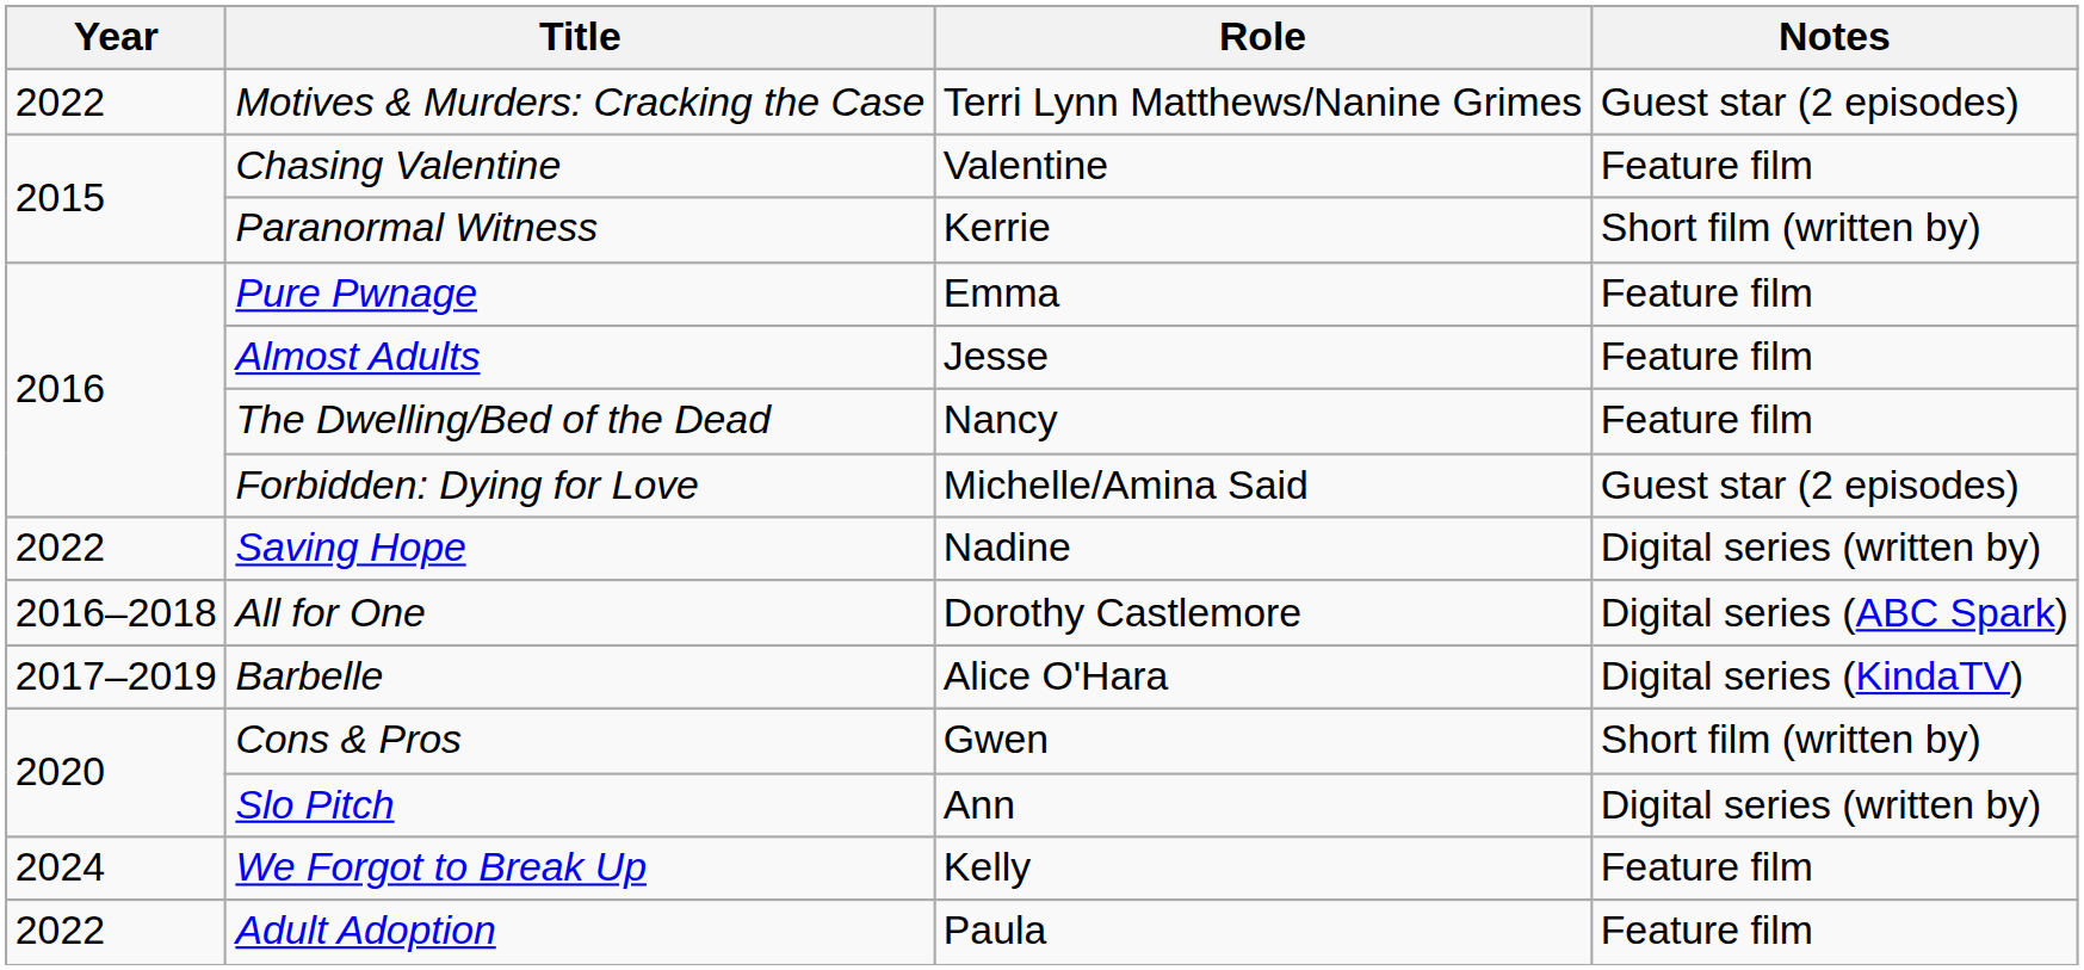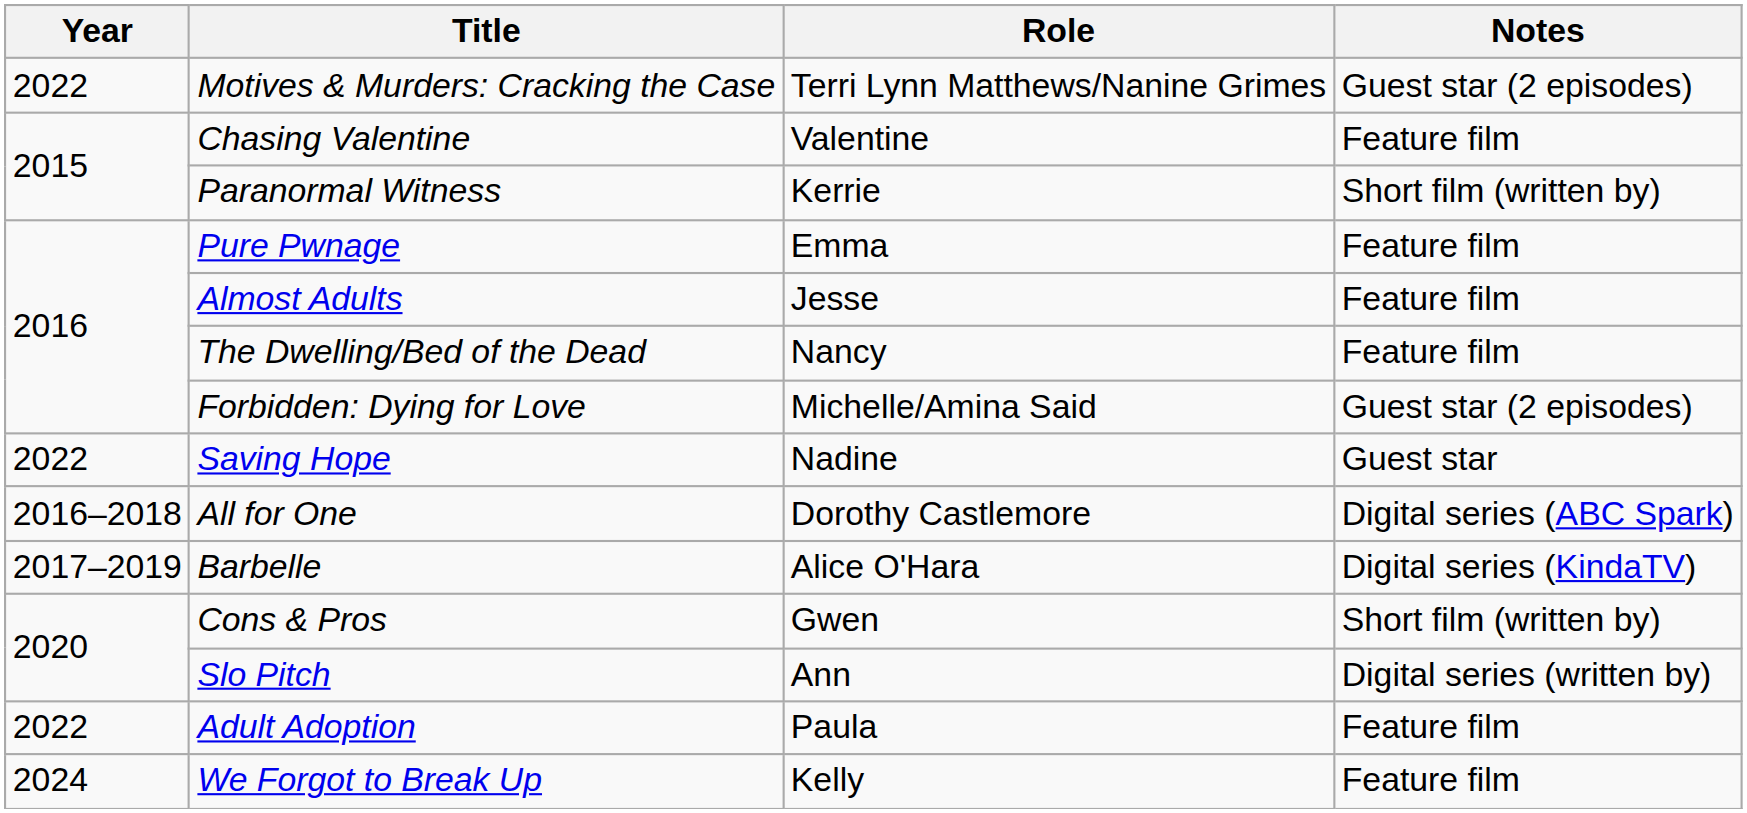Saving Hope | Notes: Digital series (written by) -> Guest star
rows swapped: Adult Adoption <-> We Forgot to Break Up
